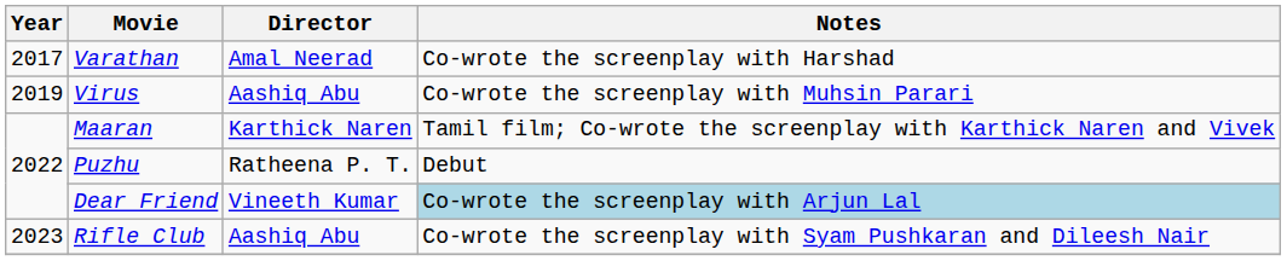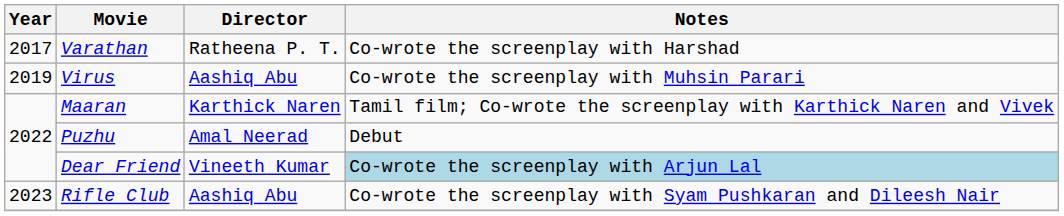Varathan | Director: Amal Neerad -> Ratheena P. T.
Puzhu | Director: Ratheena P. T. -> Amal Neerad
